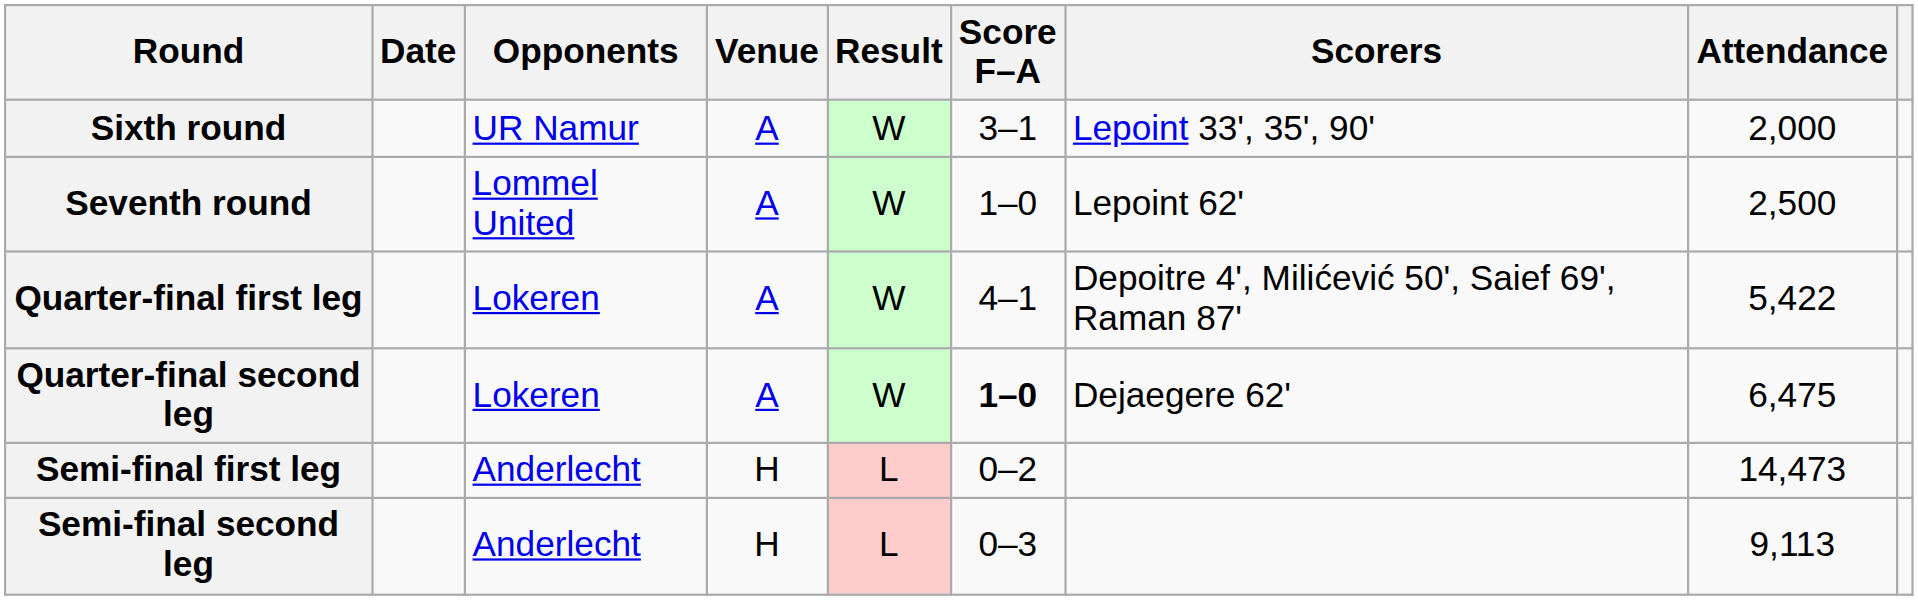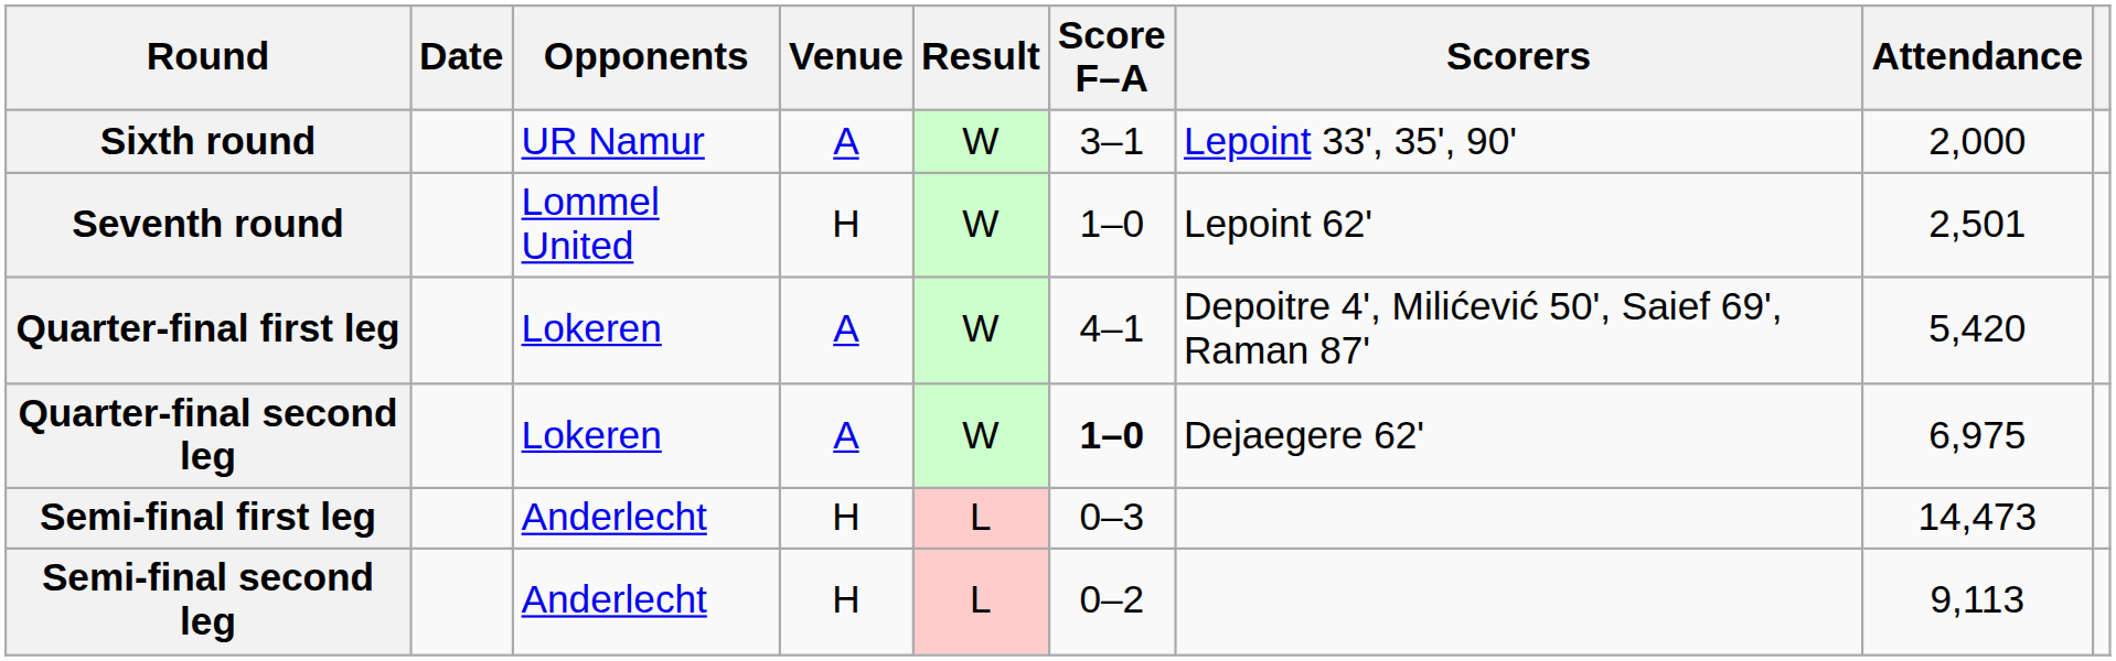Seventh round | Venue: A -> H
Seventh round | Attendance: 2,500 -> 2,501
Quarter-final first leg | Attendance: 5,422 -> 5,420
Quarter-final second leg | Attendance: 6,475 -> 6,975
Semi-final first leg | Score F–A: 0–2 -> 0–3
Semi-final second leg | Score F–A: 0–3 -> 0–2
